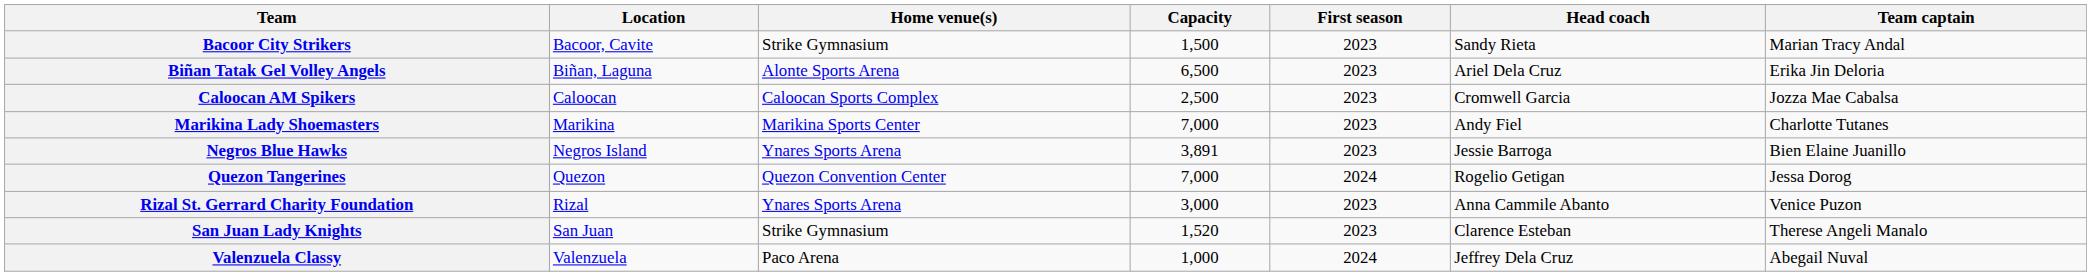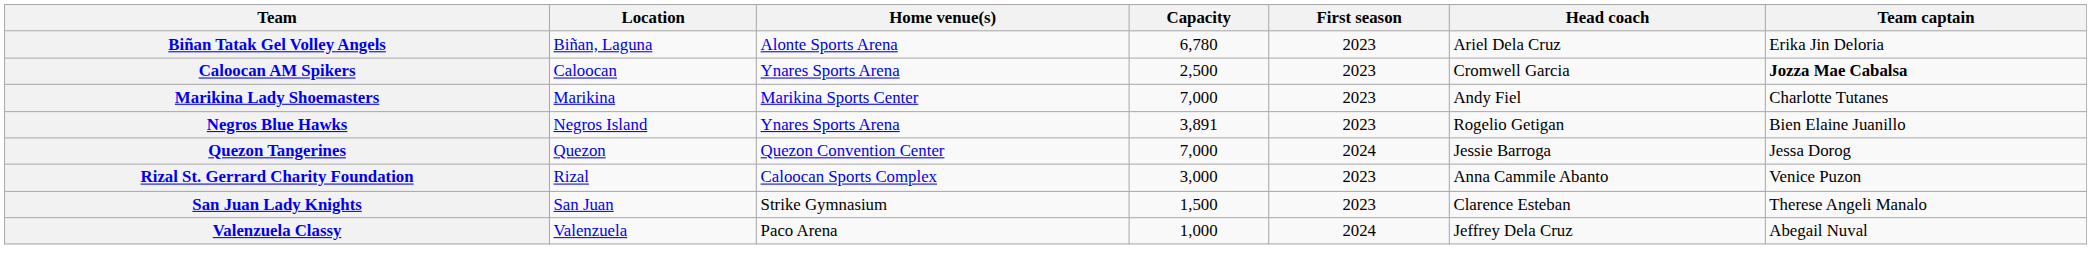- row: Bacoor City Strikers | Bacoor, Cavite | Strike Gymnasium | 1,500 | 2023 | Sandy Rieta | Marian Tracy Andal
Biñan Tatak Gel Volley Angels | Capacity: 6,500 -> 6,780
Caloocan AM Spikers | Home venue(s): Caloocan Sports Complex -> Ynares Sports Arena
Caloocan AM Spikers | Team captain: normal -> bold
Negros Blue Hawks | Head coach: Jessie Barroga -> Rogelio Getigan
Quezon Tangerines | Head coach: Rogelio Getigan -> Jessie Barroga
Rizal St. Gerrard Charity Foundation | Home venue(s): Ynares Sports Arena -> Caloocan Sports Complex
San Juan Lady Knights | Capacity: 1,520 -> 1,500
